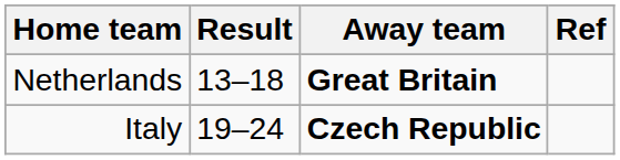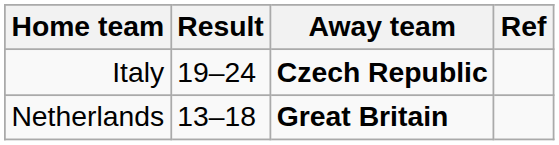rows swapped: Italy <-> Netherlands
